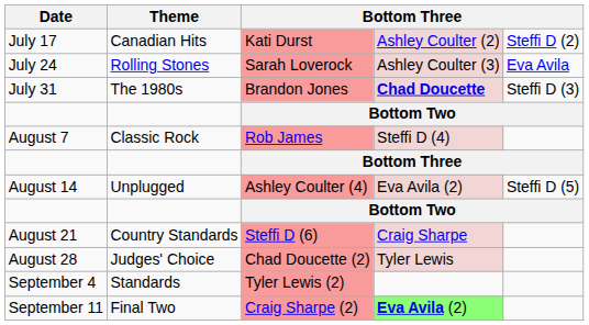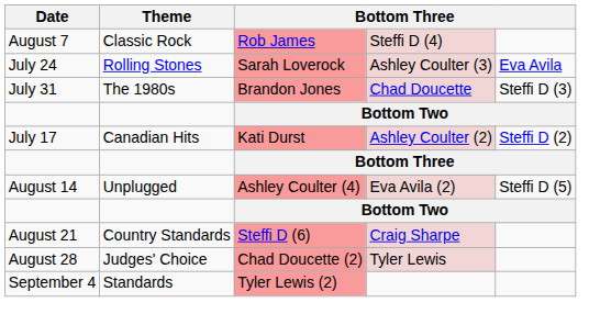rows swapped: Kati Durst <-> Rob James
Brandon Jones | column 4: bold -> normal
- row: September 11 | Final Two | Craig Sharpe (2) | Eva Avila (2)
